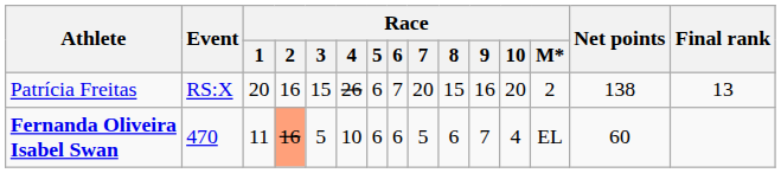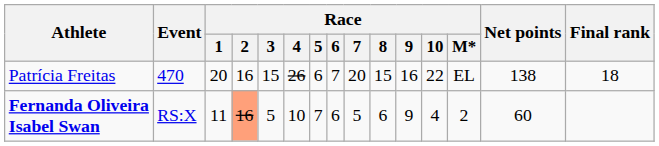Patrícia Freitas | Event: RS:X -> 470
Patrícia Freitas | Race / 10: 20 -> 22
Patrícia Freitas | Race / M*: 2 -> EL
Patrícia Freitas | Final rank: 13 -> 18
Fernanda Oliveira Isabel Swan | Event: 470 -> RS:X
Fernanda Oliveira Isabel Swan | Race / 5: 6 -> 7
Fernanda Oliveira Isabel Swan | Race / 9: 7 -> 9
Fernanda Oliveira Isabel Swan | Race / M*: EL -> 2
